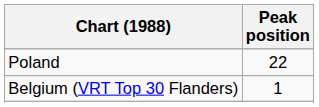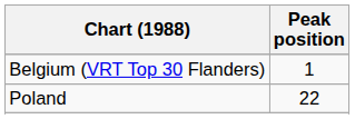rows swapped: Belgium (VRT Top 30 Flanders) <-> Poland
